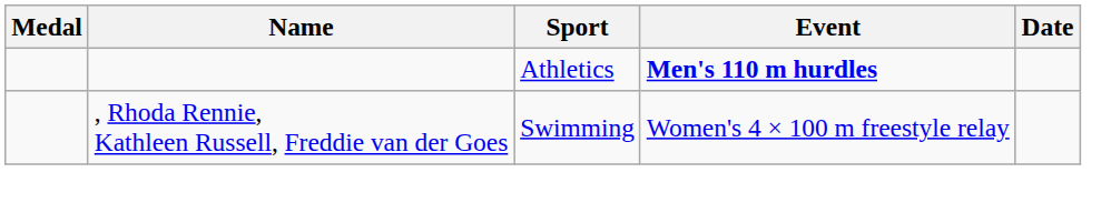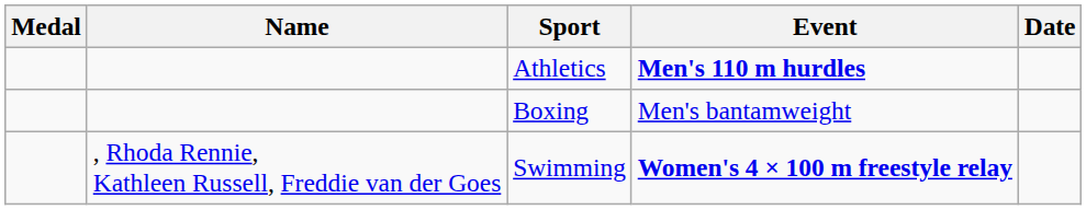+ row: Boxing | Men's bantamweight
Swimming | Event: normal -> bold
